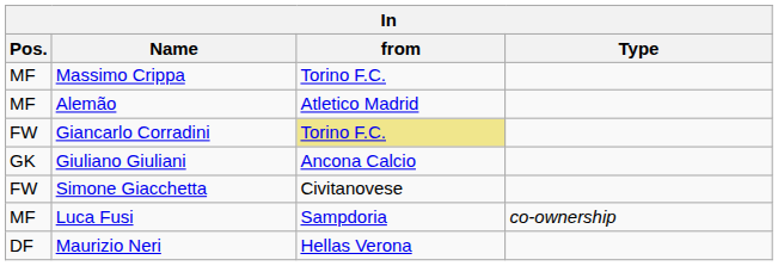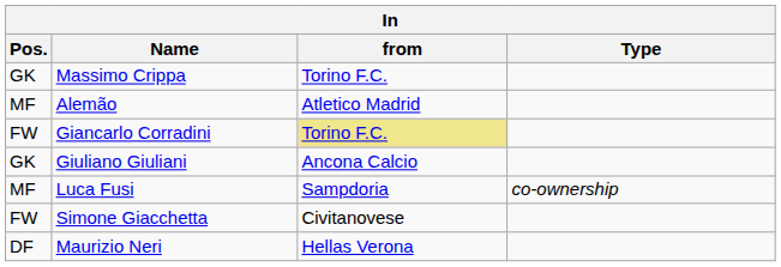Massimo Crippa | Pos.: MF -> GK
rows swapped: Luca Fusi <-> Simone Giacchetta
